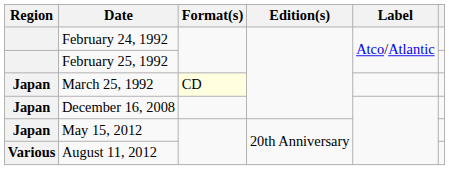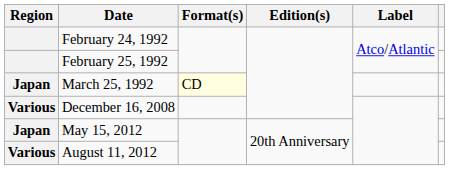December 16, 2008 | Region: Japan -> Various
